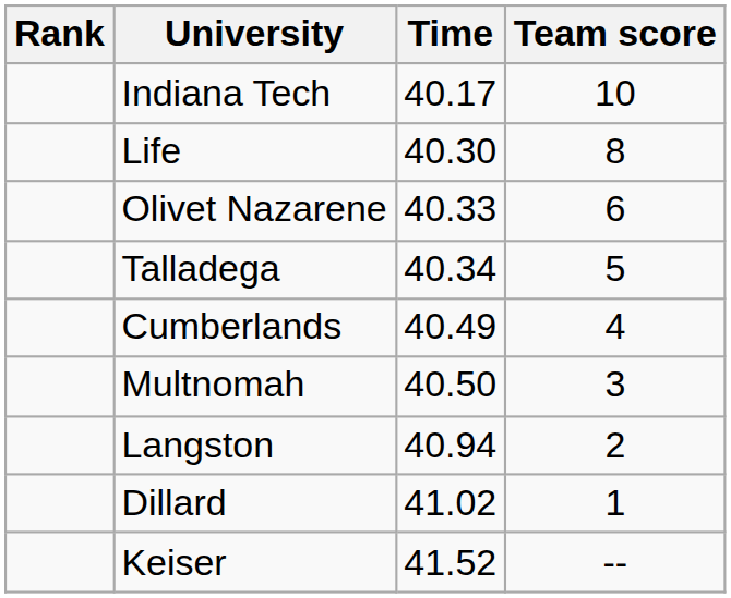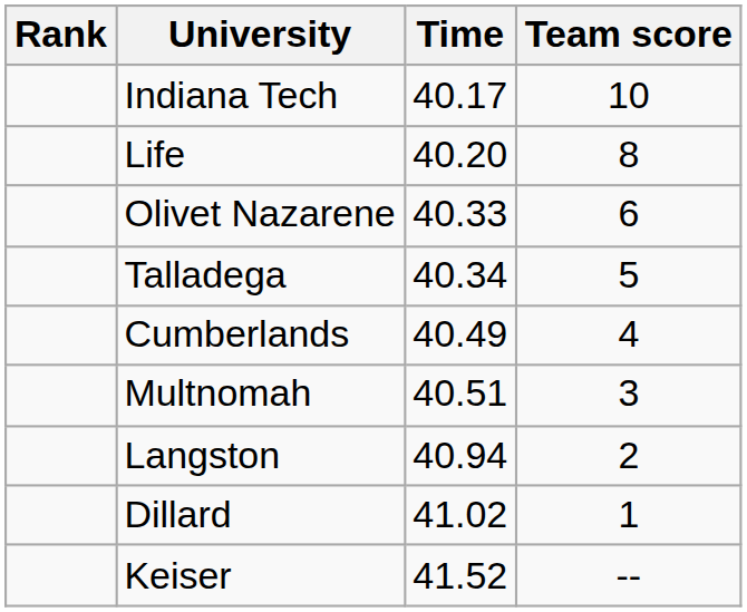Life | Time: 40.30 -> 40.20
Multnomah | Time: 40.50 -> 40.51
